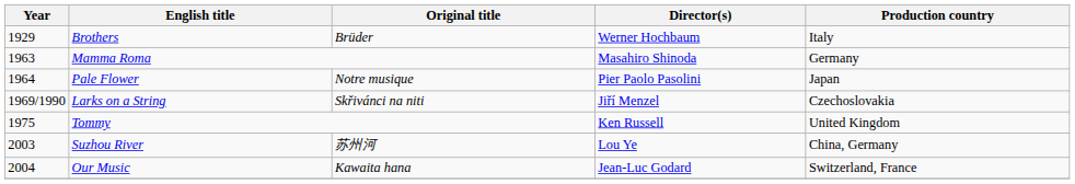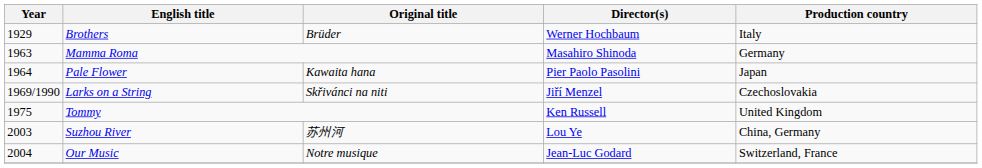Pale Flower | Original title: Notre musique -> Kawaita hana
Our Music | Original title: Kawaita hana -> Notre musique
